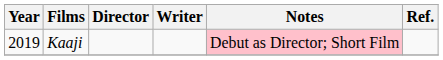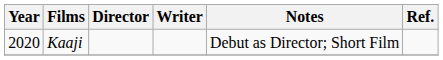Kaaji | Year: 2019 -> 2020
Kaaji | Notes: pink background -> no background
